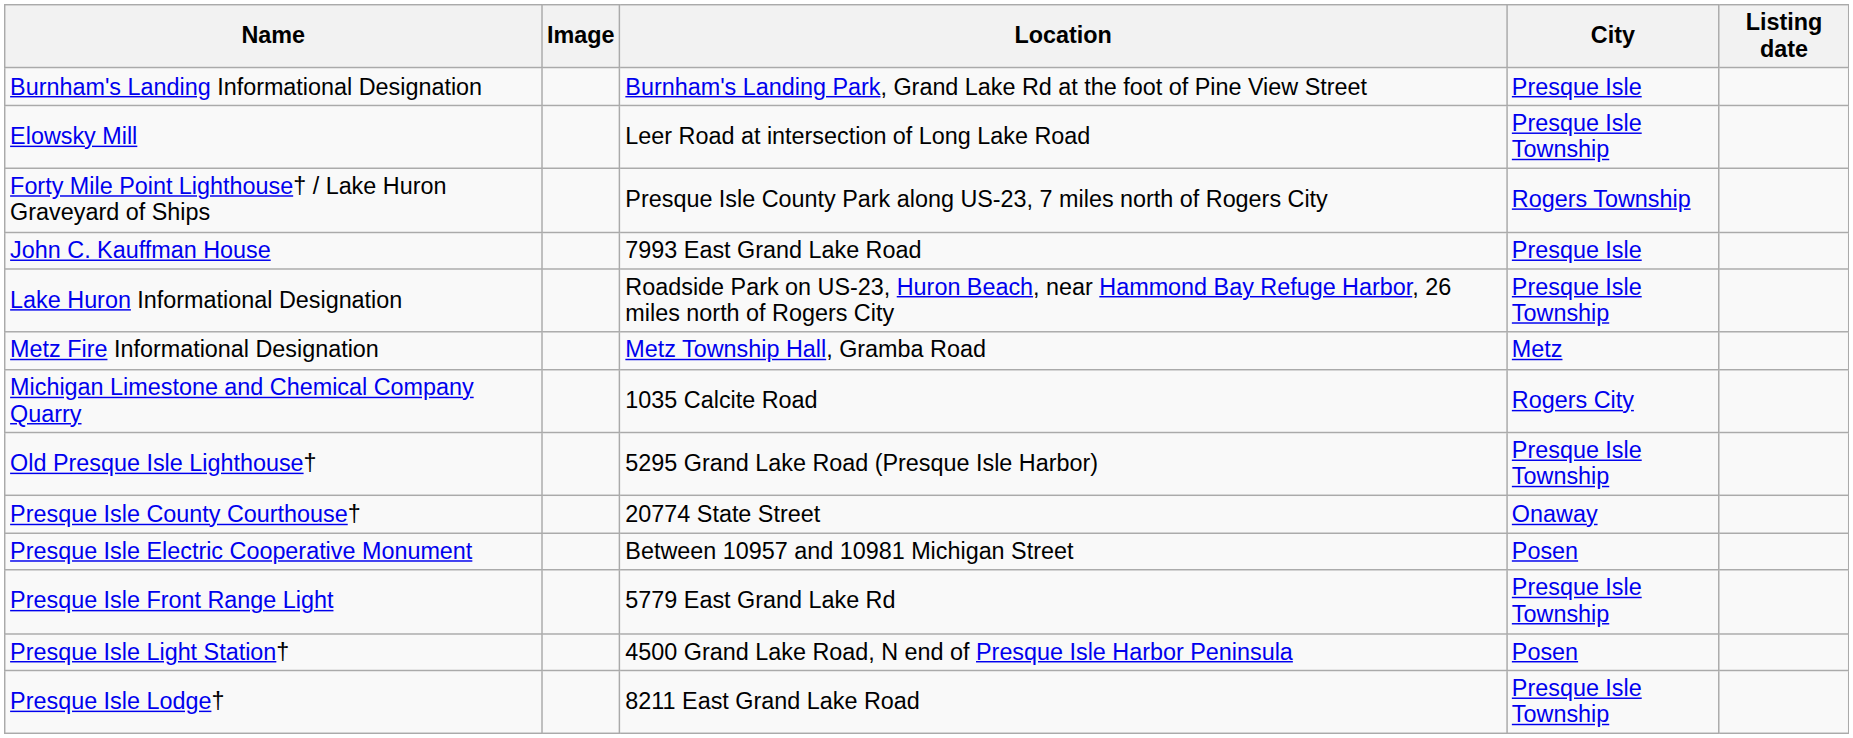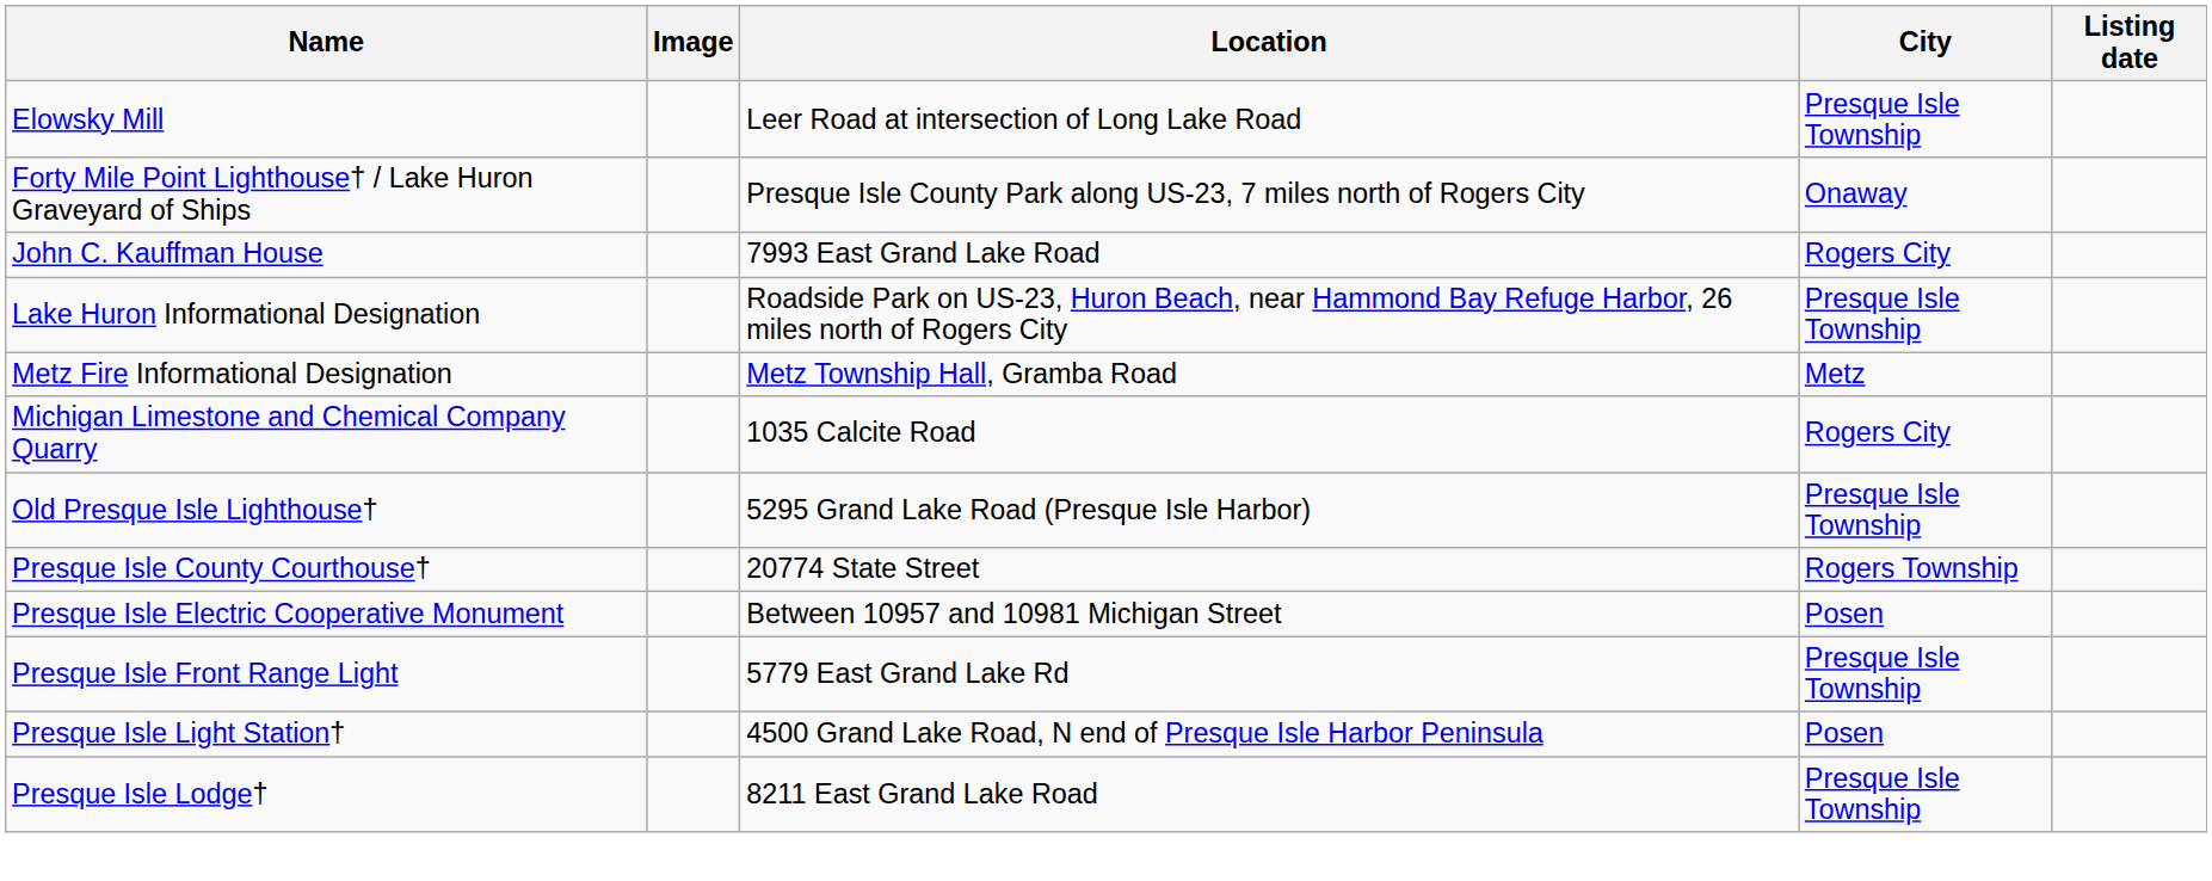- row: Burnham's Landing Informational Designation | Burnham's Landing Park, Grand Lake Rd at the foot of Pine View Street | Presque Isle
Forty Mile Point Lighthouse† / Lake Huron Graveyard of Ships | City: Rogers Township -> Onaway
John C. Kauffman House | City: Presque Isle -> Rogers City
Presque Isle County Courthouse† | City: Onaway -> Rogers Township
